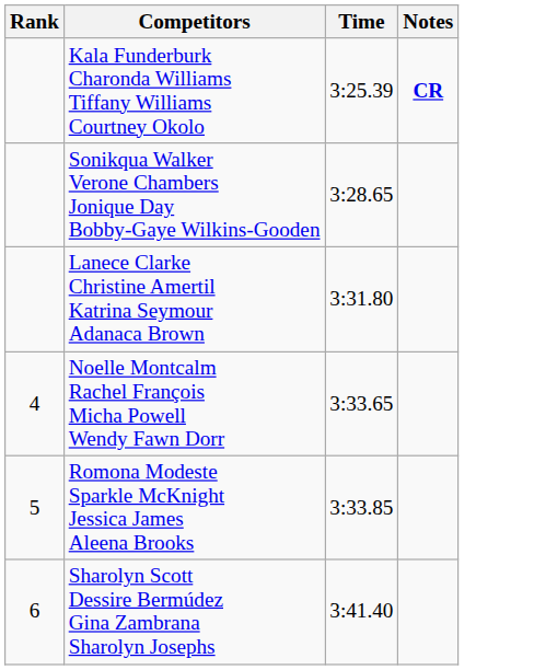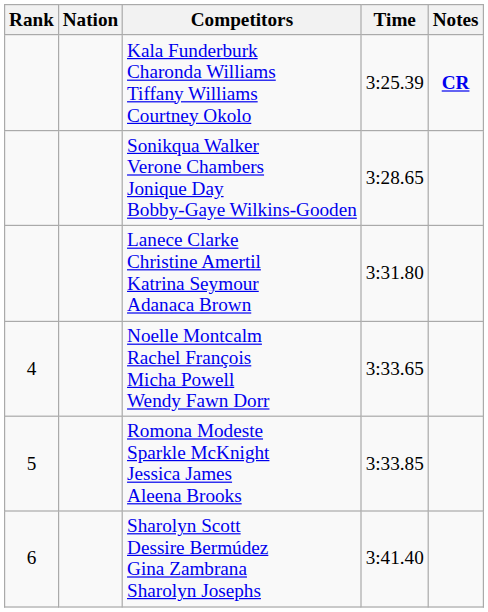+ column: Nation
